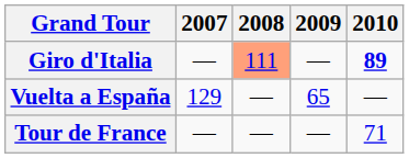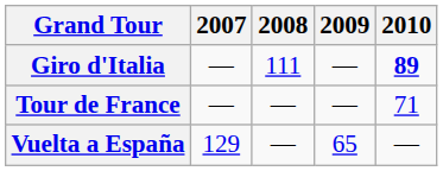Giro d'Italia | 2008: lightsalmon background -> no background
rows swapped: Tour de France <-> Vuelta a España
